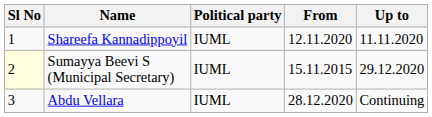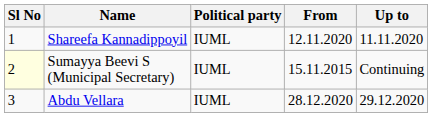Sumayya Beevi S (Municipal Secretary) | Up to: 29.12.2020 -> Continuing
Abdu Vellara | Up to: Continuing -> 29.12.2020
